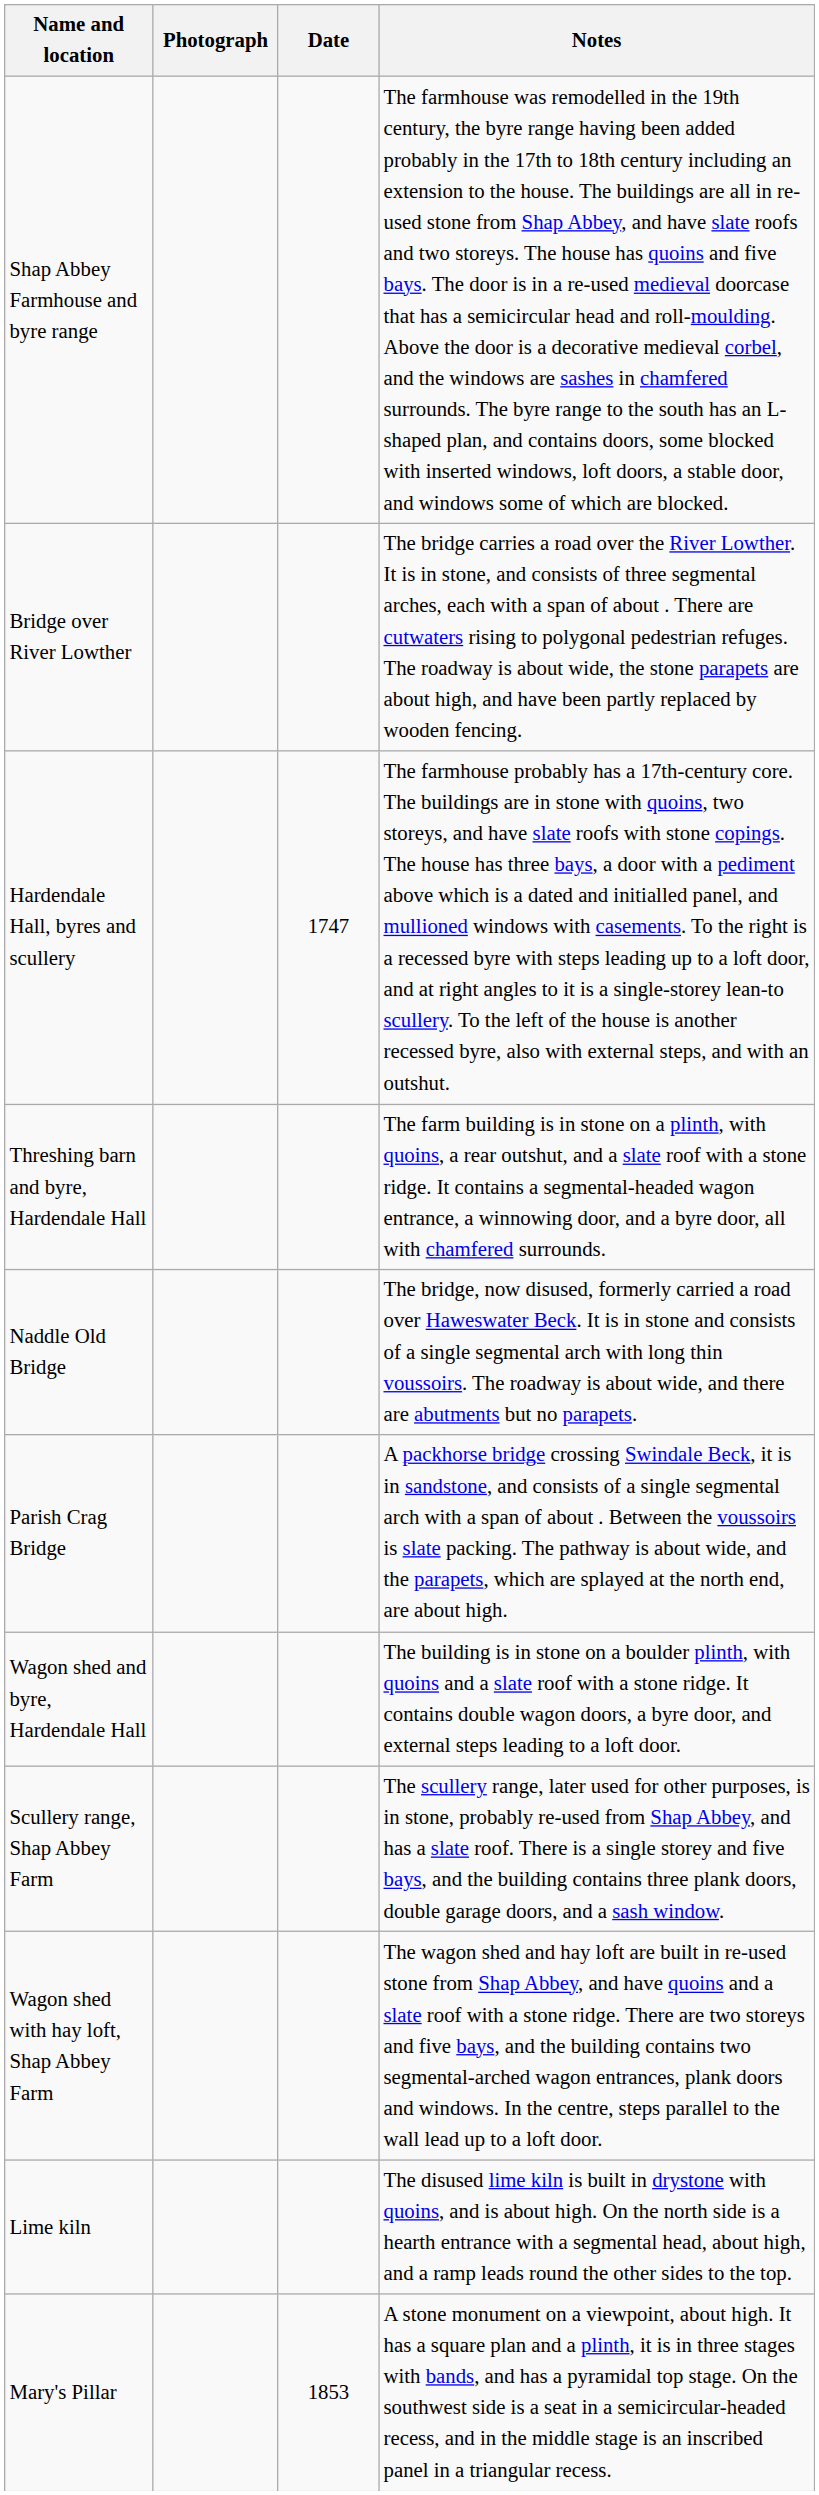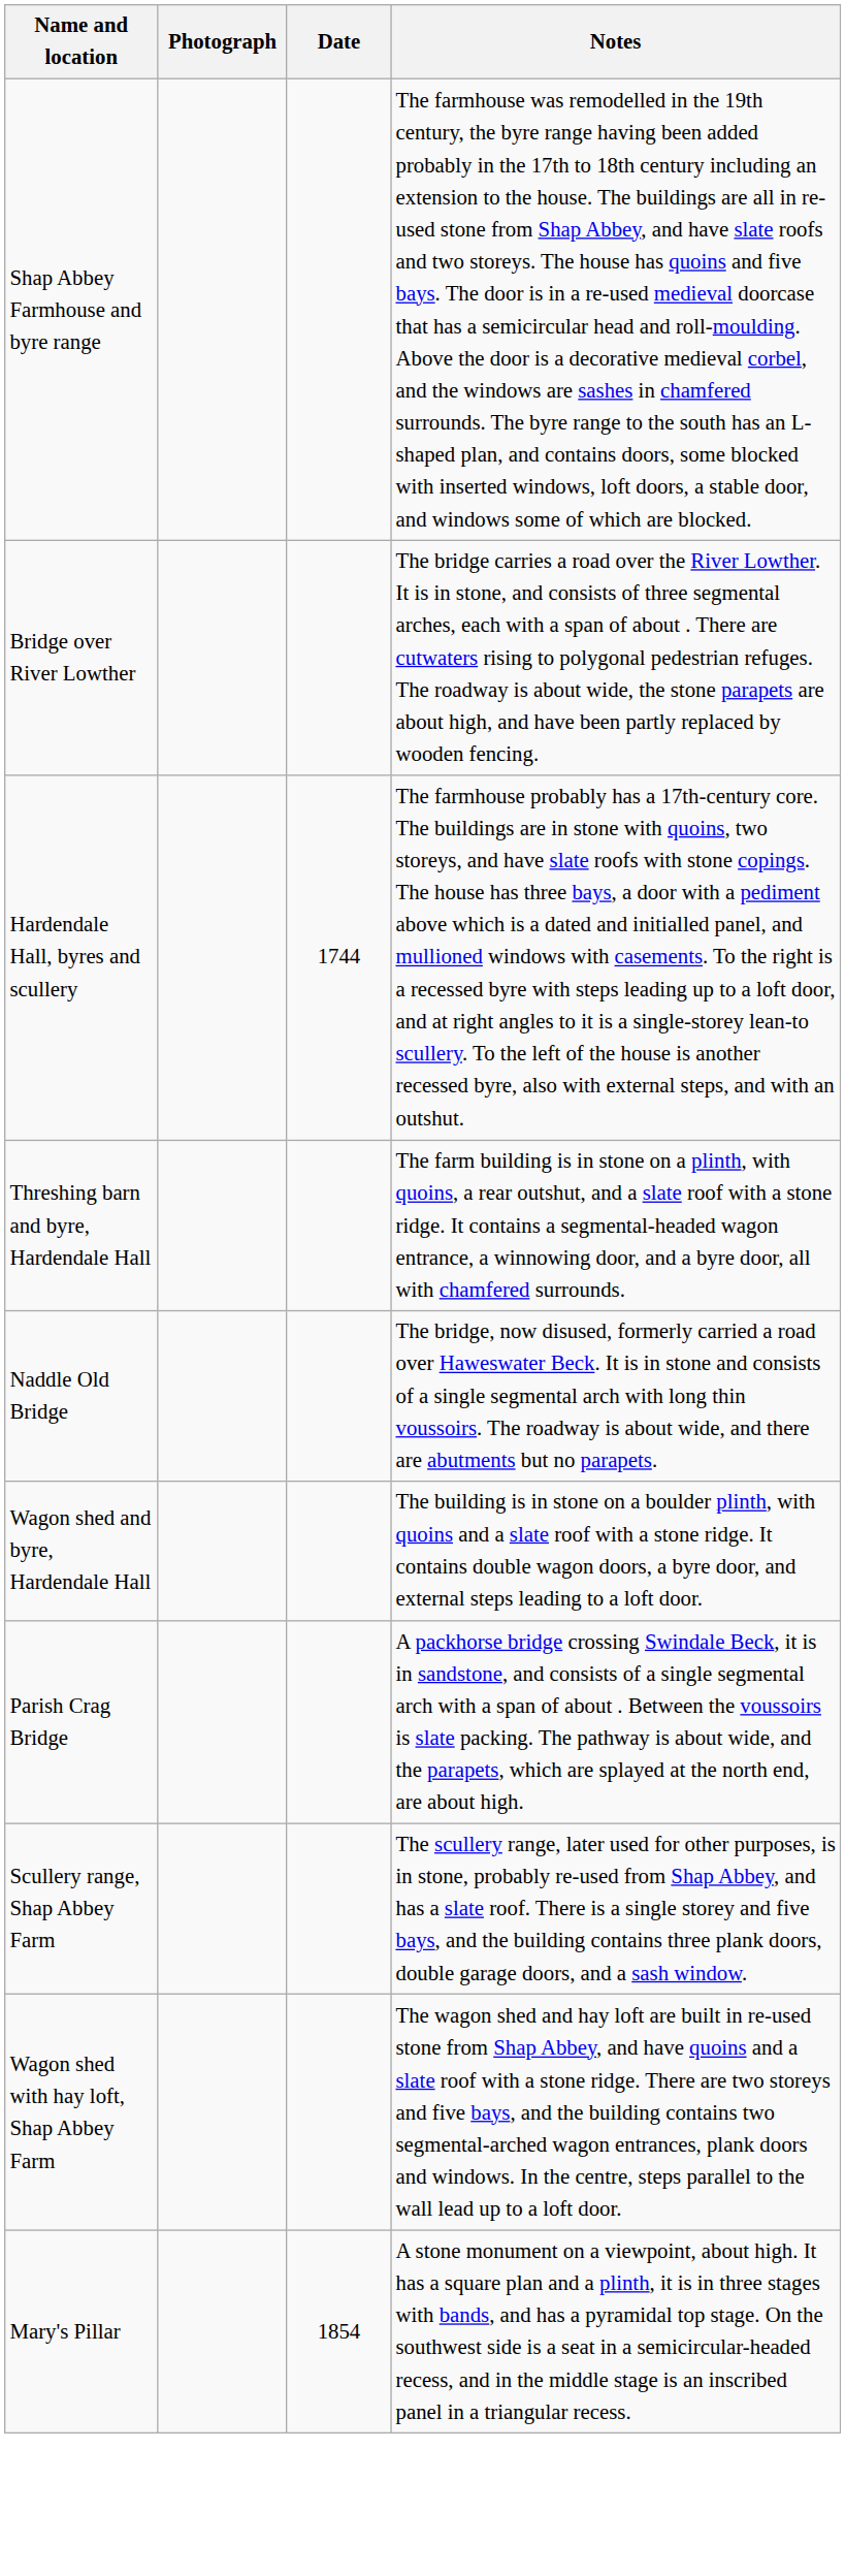Hardendale Hall, byres and scullery | Date: 1747 -> 1744
rows swapped: Parish Crag Bridge <-> Wagon shed and byre, Hardendale Hall
- row: Lime kiln | The disused lime kiln is built in drystone with quoins, and is about high. On the north side is a hearth entrance with a segmental head, about high, and a ramp leads round the other sides to the top.
Mary's Pillar | Date: 1853 -> 1854
